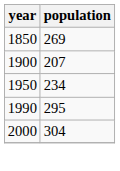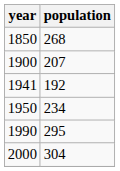1850 | population: 269 -> 268
+ row: 1941 | 192
